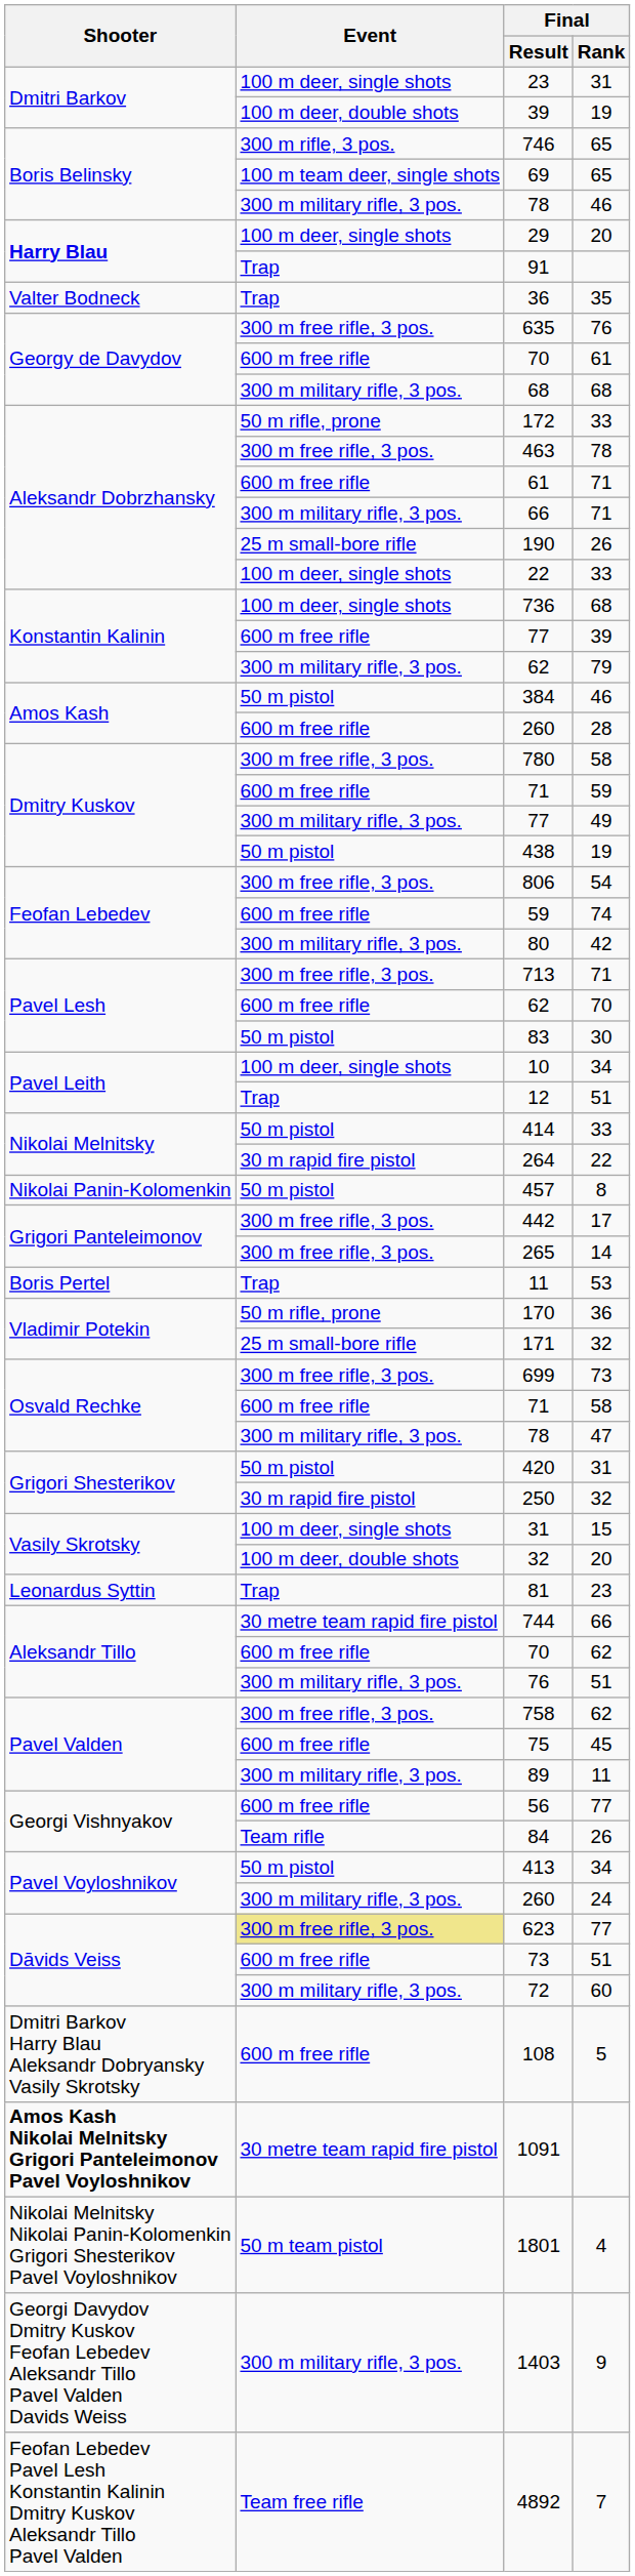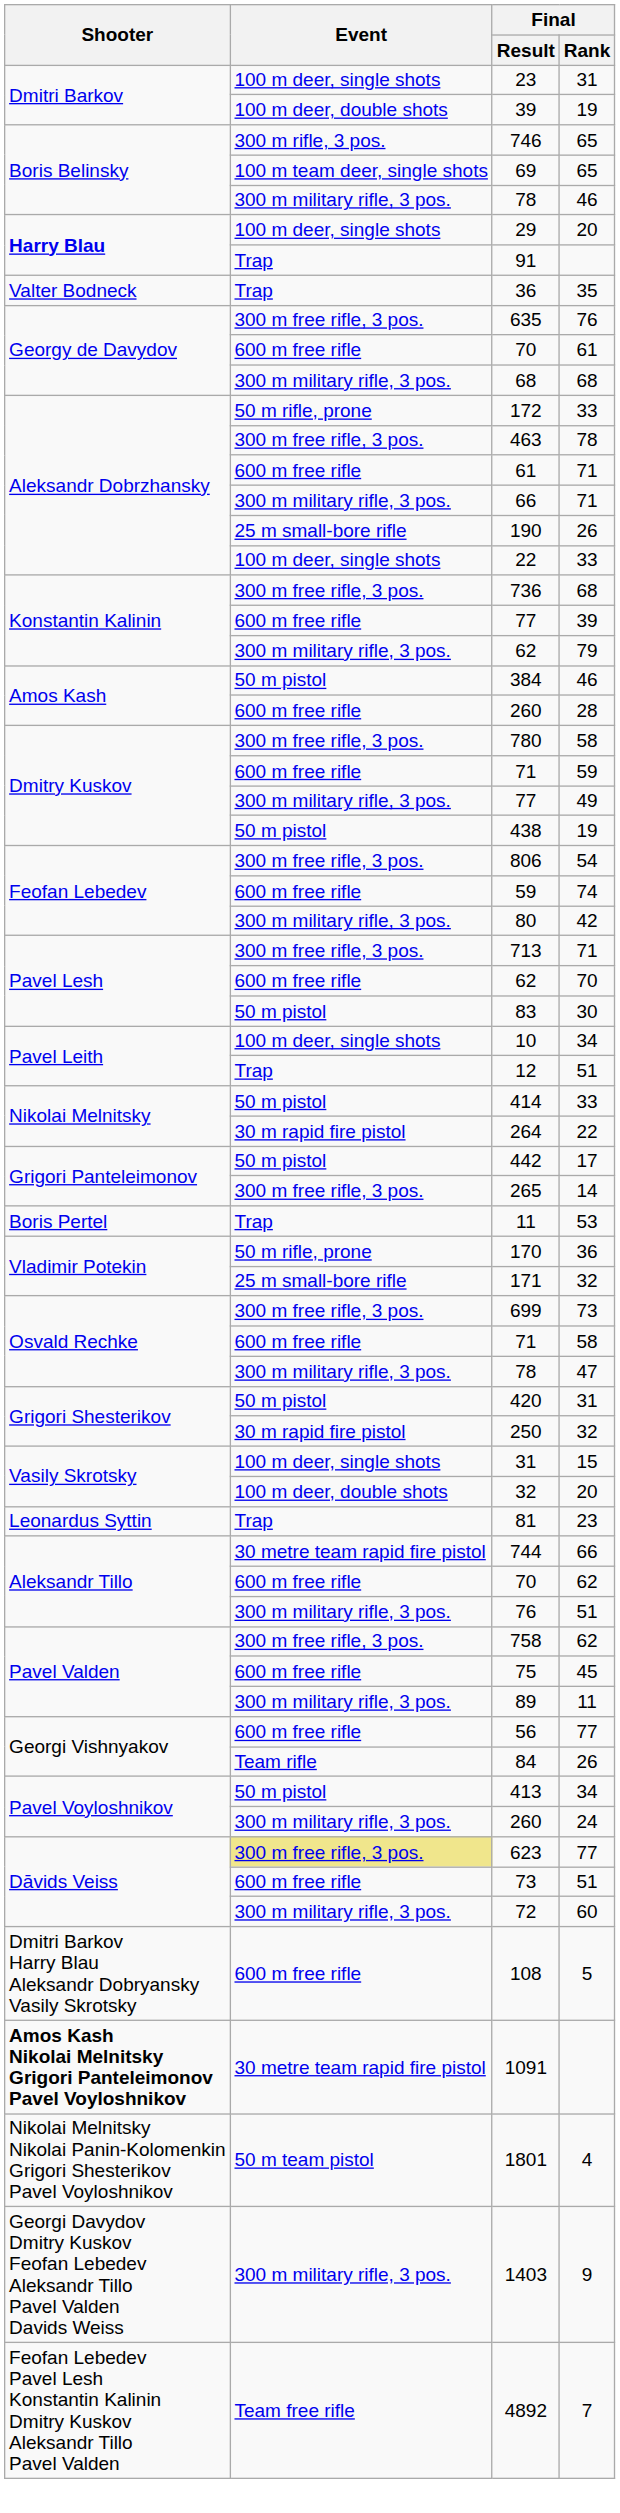736 | Event: 100 m deer, single shots -> 300 m free rifle, 3 pos.
- row: Nikolai Panin-Kolomenkin | 50 m pistol | 457 | 8
442 | Event: 300 m free rifle, 3 pos. -> 50 m pistol
